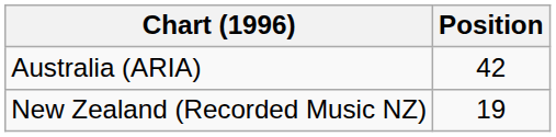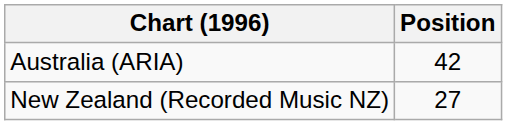New Zealand (Recorded Music NZ) | Position: 19 -> 27
